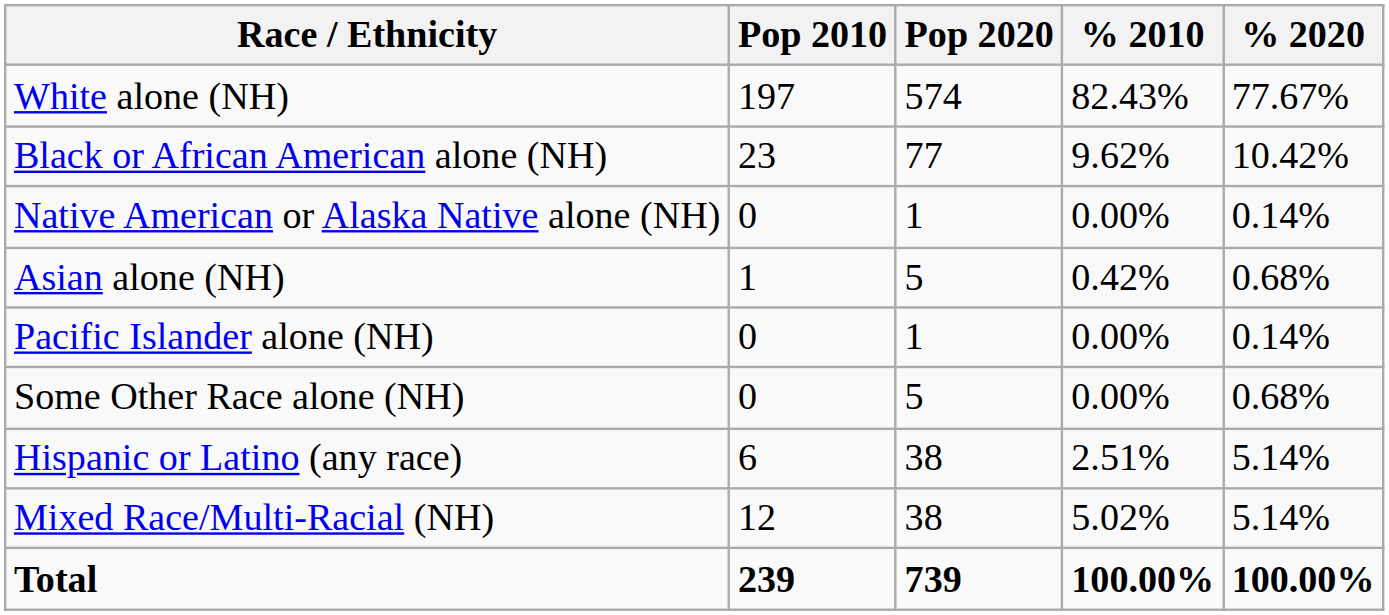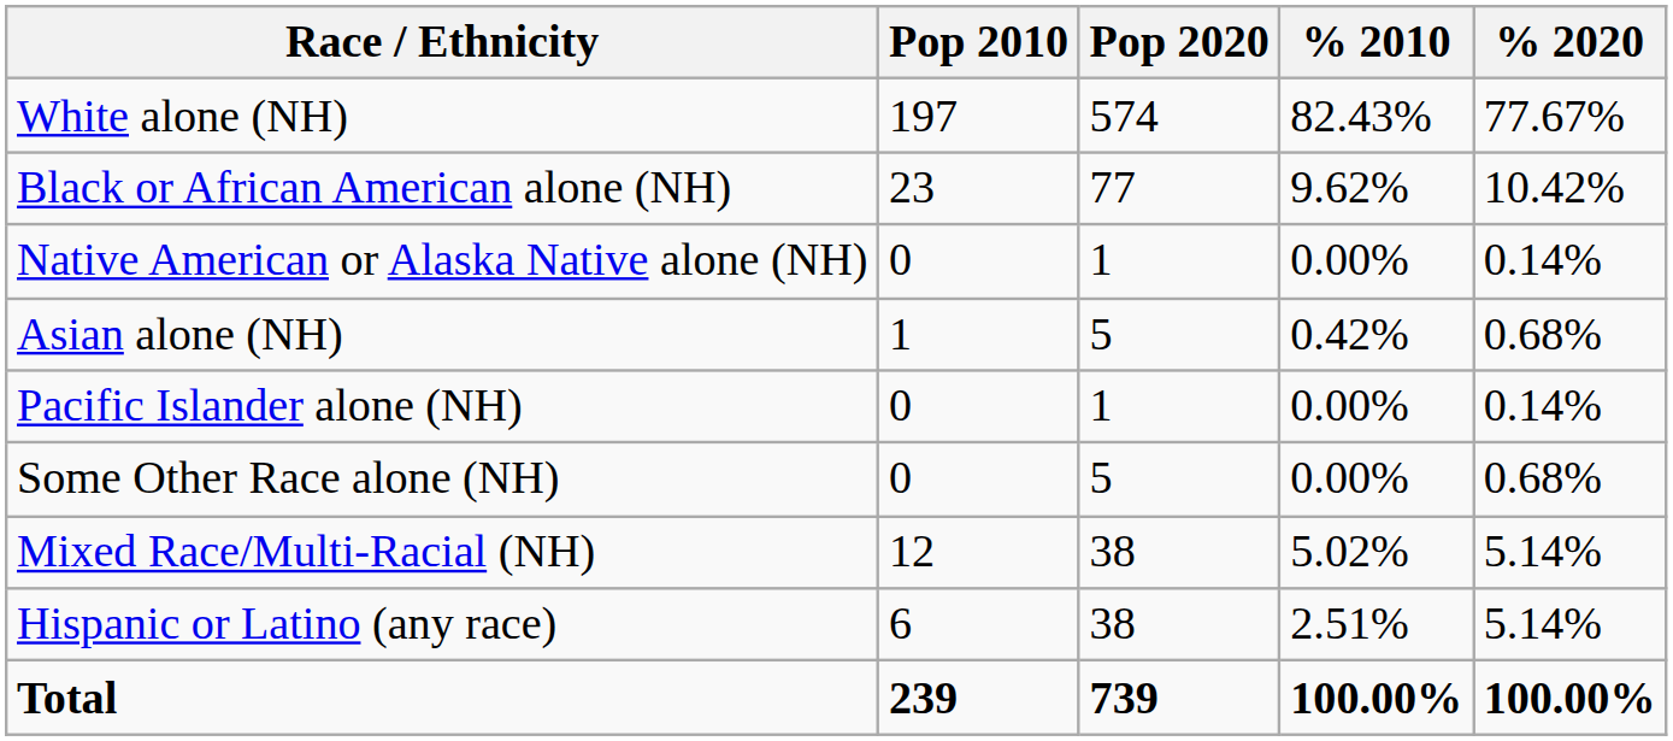rows swapped: Mixed Race/Multi-Racial (NH) <-> Hispanic or Latino (any race)
